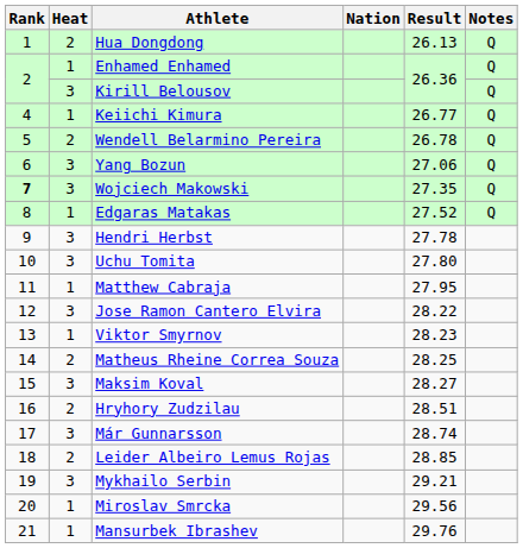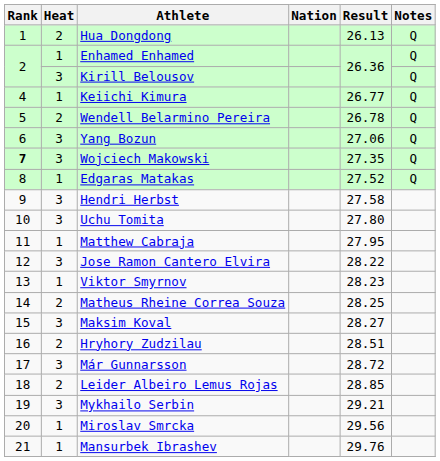Hendri Herbst | Result: 27.78 -> 27.58
Már Gunnarsson | Result: 28.74 -> 28.72
